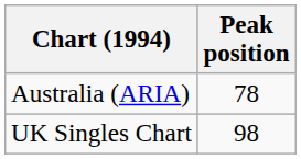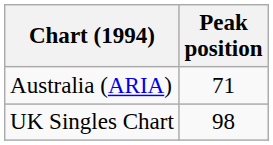Australia (ARIA) | Peak position: 78 -> 71
